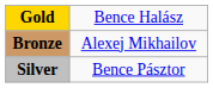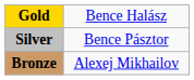rows swapped: Silver <-> Bronze
